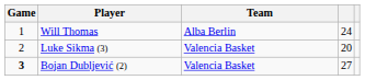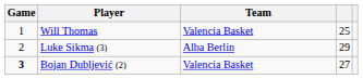Will Thomas | Team: Alba Berlin -> Valencia Basket
Will Thomas | column 4: 24 -> 25
Luke Sikma (3) | Team: Valencia Basket -> Alba Berlin
Luke Sikma (3) | column 4: 20 -> 29
